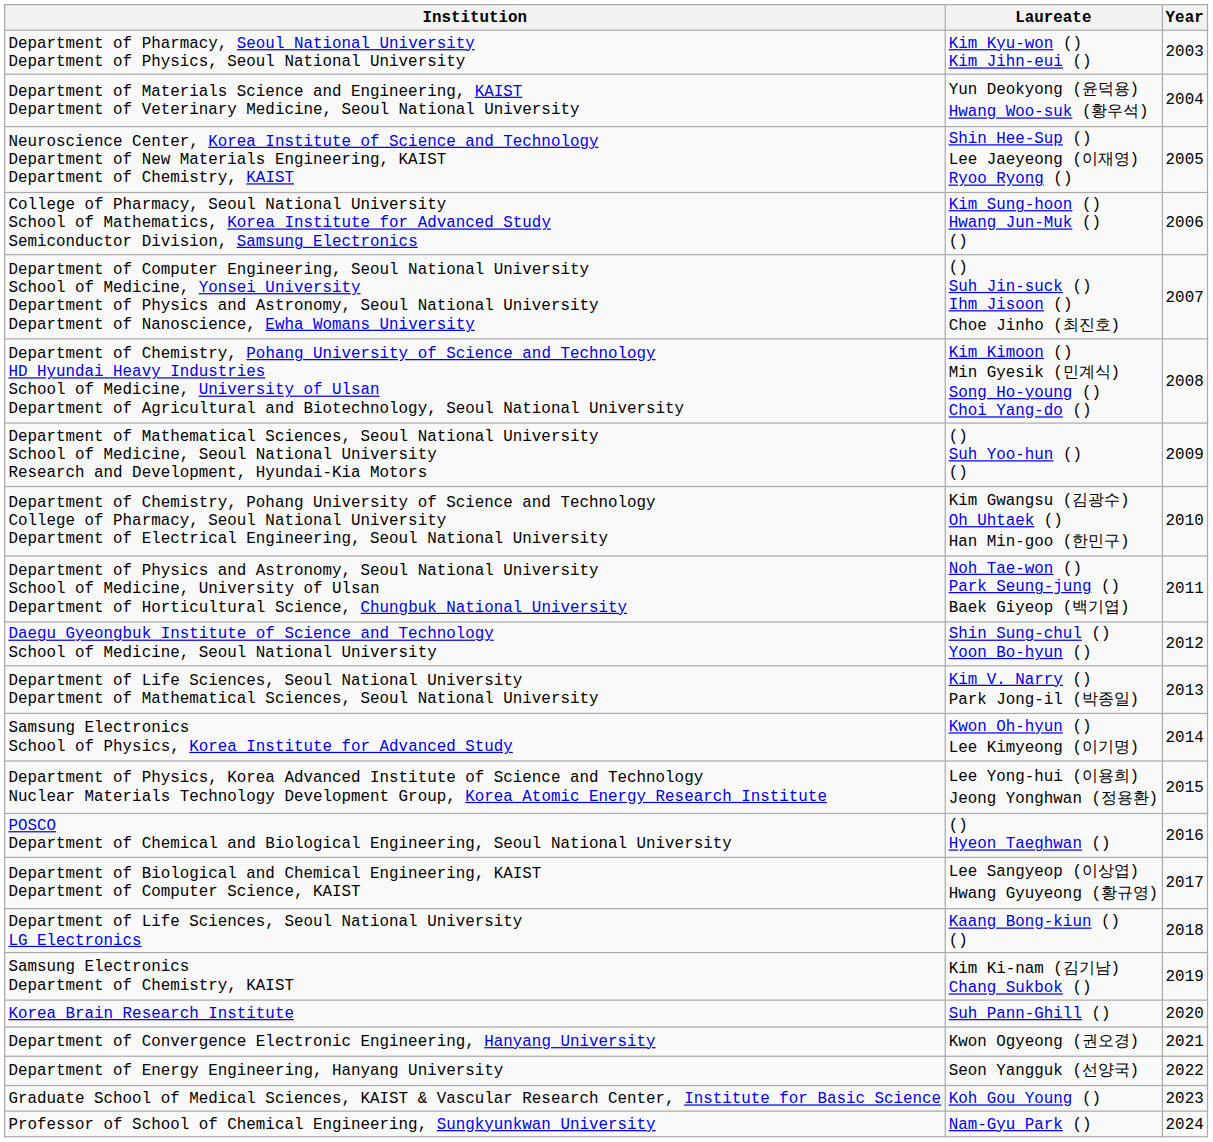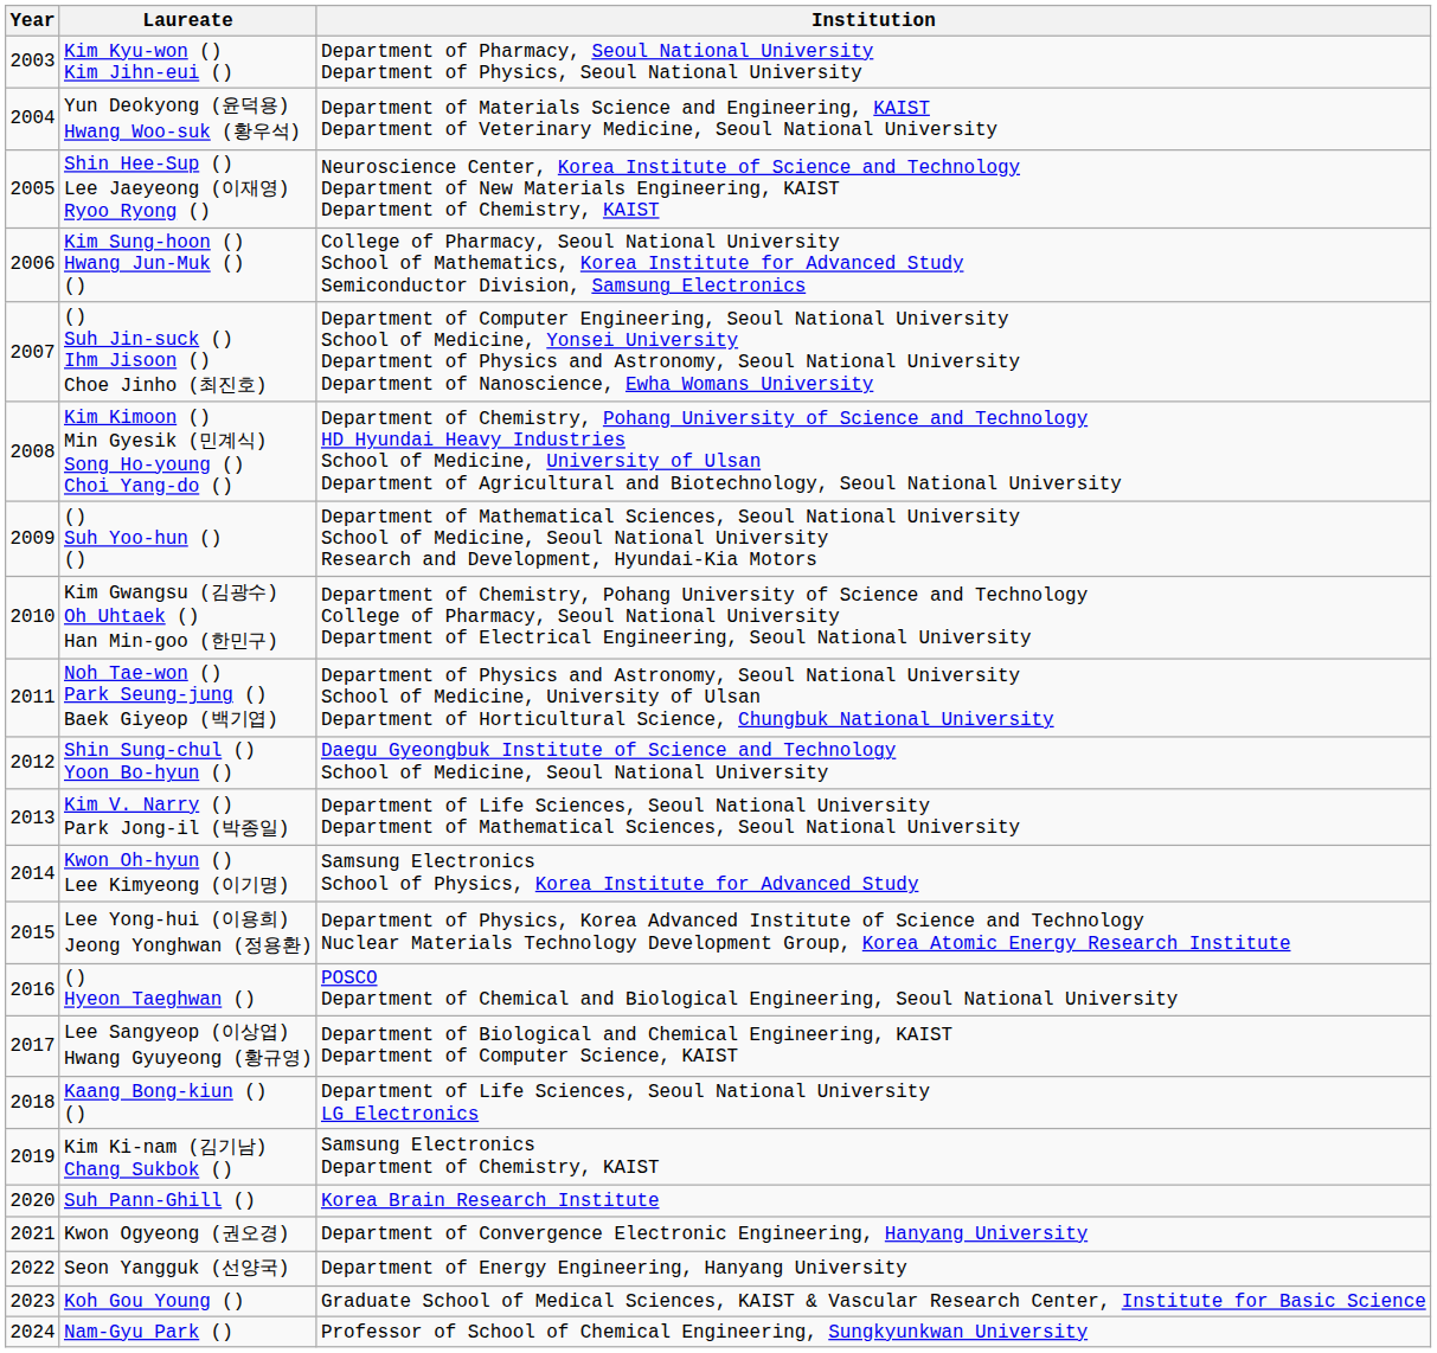columns swapped: Year <-> Institution
